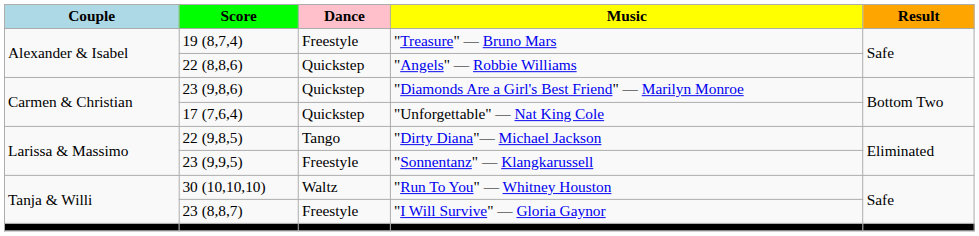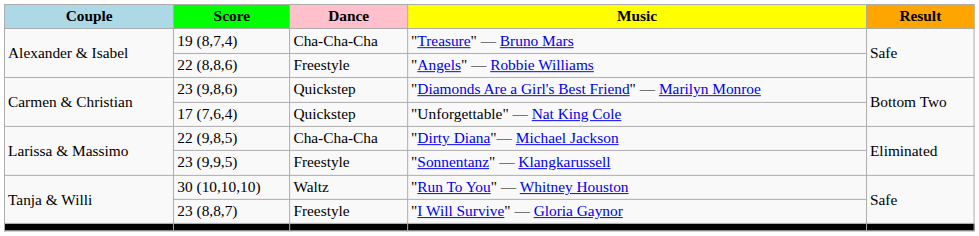"Treasure" — Bruno Mars | Dance: Freestyle -> Cha-Cha-Cha
"Angels" — Robbie Williams | Dance: Quickstep -> Freestyle
"Dirty Diana"— Michael Jackson | Dance: Tango -> Cha-Cha-Cha
